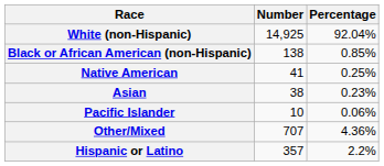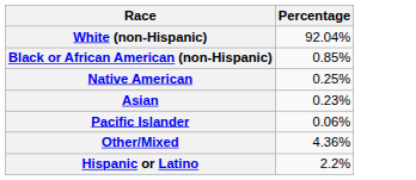- column: Number | 14,925 | 138 | 41 | 38 | 10 | 707 | 357
